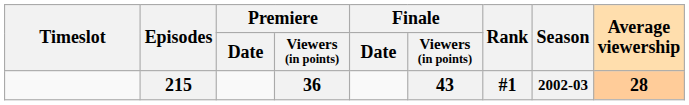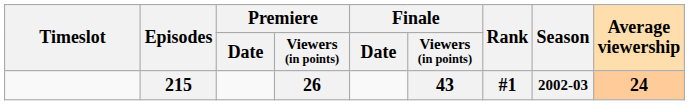215 | Premiere / Viewers (in points): 36 -> 26
215 | Average viewership: 28 -> 24
